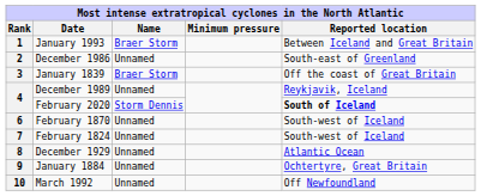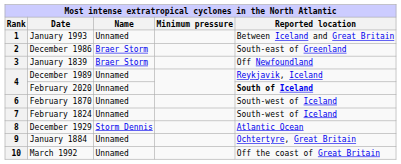1 | Name: Braer Storm -> Unnamed
2 | Name: Unnamed -> Braer Storm
3 | Reported location: Off the coast of Great Britain -> Off Newfoundland
4 / February 2020 | Name: Storm Dennis -> Unnamed
8 | Name: Unnamed -> Storm Dennis
10 | Reported location: Off Newfoundland -> Off the coast of Great Britain
